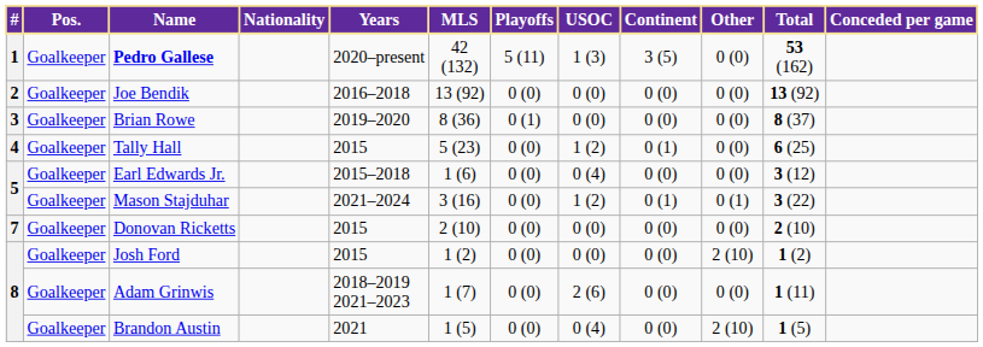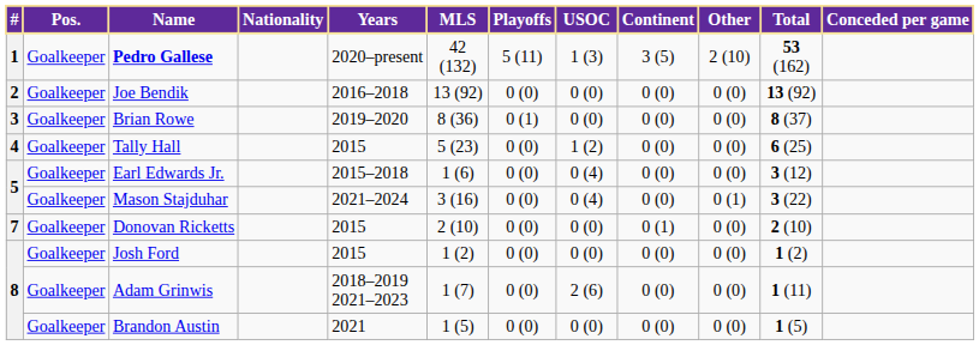Pedro Gallese | Other: 0 (0) -> 2 (10)
Tally Hall | Continent: 0 (1) -> 0 (0)
Mason Stajduhar | USOC: 1 (2) -> 0 (4)
Mason Stajduhar | Continent: 0 (1) -> 0 (0)
Donovan Ricketts | Continent: 0 (0) -> 0 (1)
Josh Ford | Other: 2 (10) -> 0 (0)
Brandon Austin | USOC: 0 (4) -> 0 (0)
Brandon Austin | Other: 2 (10) -> 0 (0)
